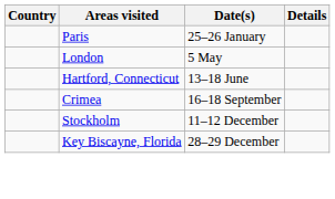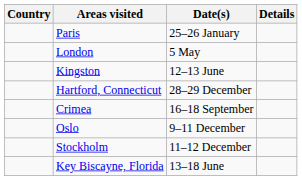+ row: Kingston | 12–13 June
Hartford, Connecticut | Date(s): 13–18 June -> 28–29 December
+ row: Oslo | 9–11 December
Key Biscayne, Florida | Date(s): 28–29 December -> 13–18 June
